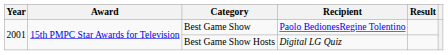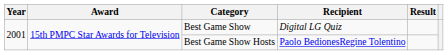Best Game Show | Recipient: Paolo BedionesRegine Tolentino -> Digital LG Quiz
Best Game Show Hosts | Recipient: Digital LG Quiz -> Paolo BedionesRegine Tolentino
